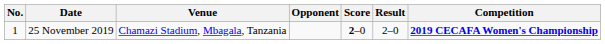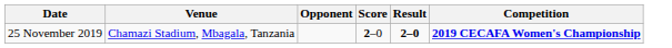- column: No. | 1
25 November 2019 | Result: normal -> bold
